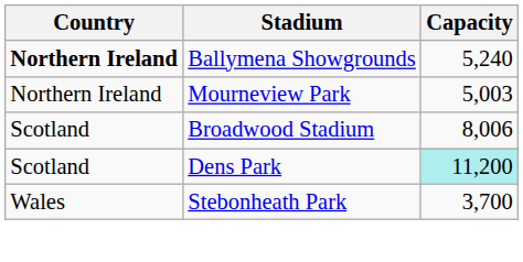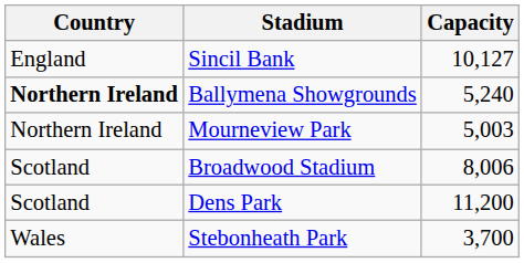+ row: England | Sincil Bank | 10,127
Dens Park | Capacity: paleturquoise background -> no background
